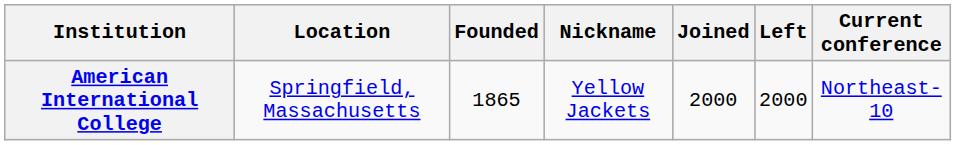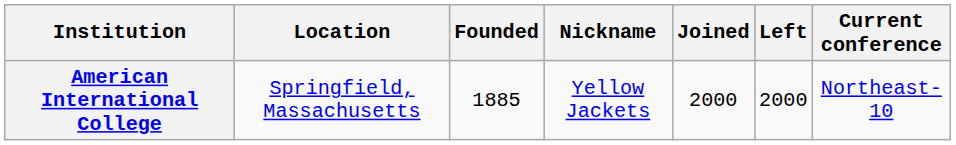American International College | Founded: 1865 -> 1885
